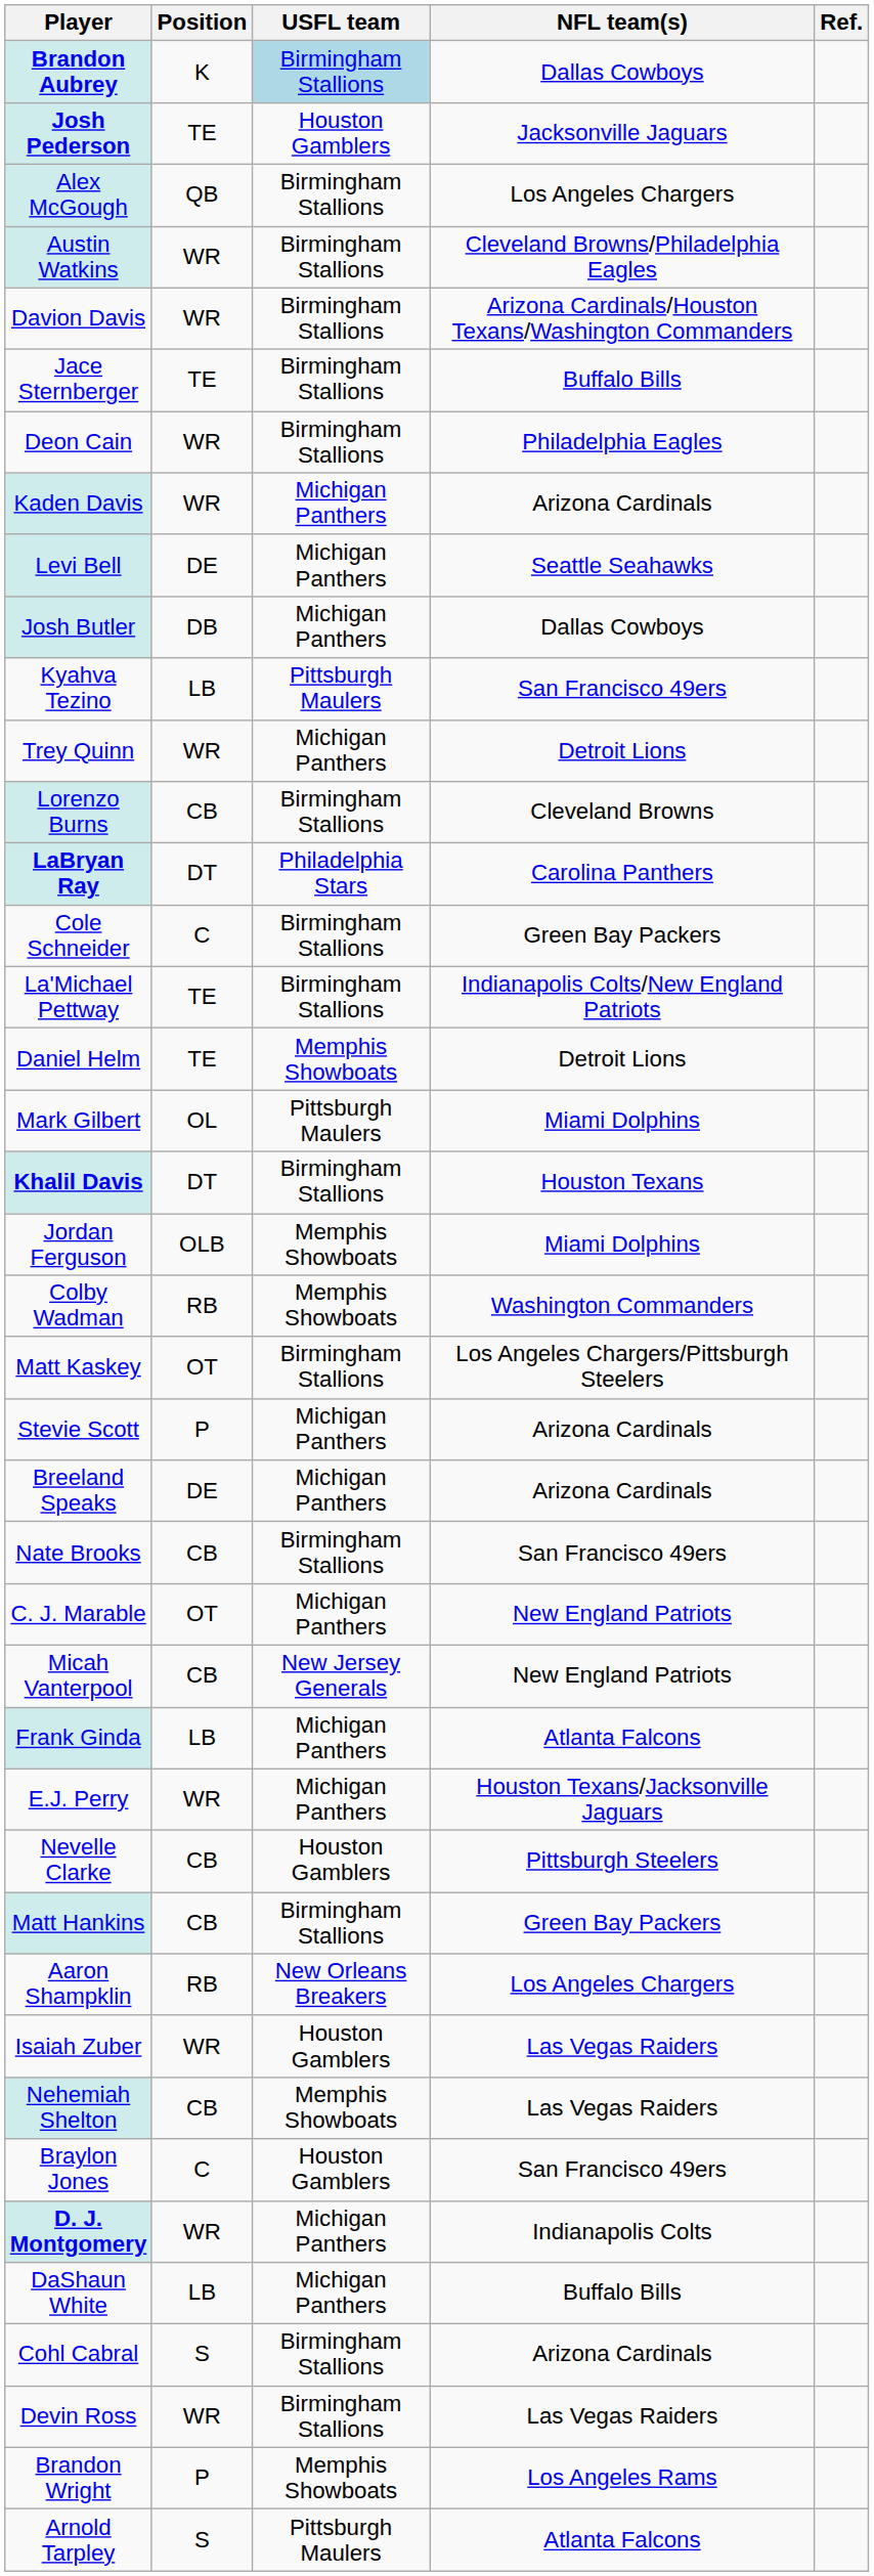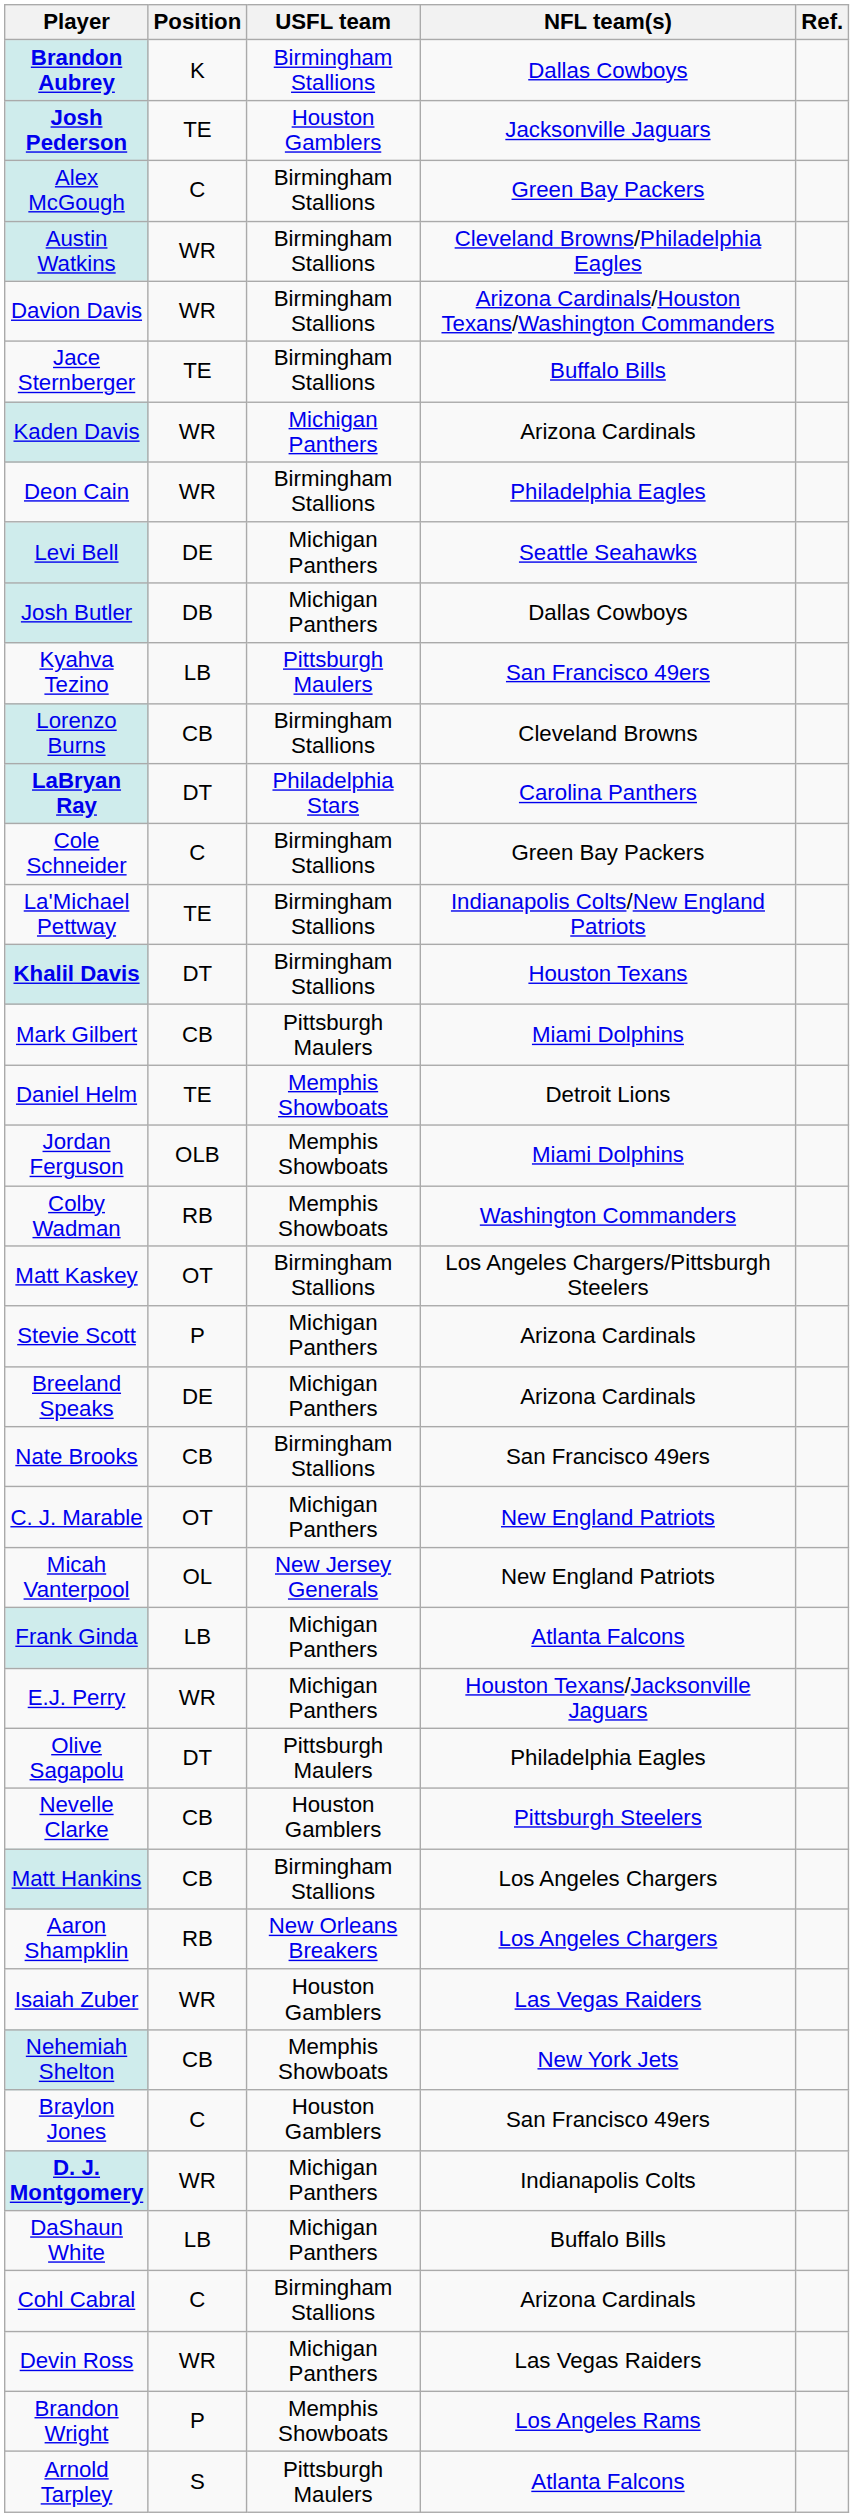Brandon Aubrey | USFL team: lightblue background -> no background
Alex McGough | Position: QB -> C
Alex McGough | NFL team(s): Los Angeles Chargers -> Green Bay Packers
rows swapped: Deon Cain <-> Kaden Davis
- row: Trey Quinn | WR | Michigan Panthers | Detroit Lions
rows swapped: Daniel Helm <-> Khalil Davis
Mark Gilbert | Position: OL -> CB
Micah Vanterpool | Position: CB -> OL
+ row: Olive Sagapolu | DT | Pittsburgh Maulers | Philadelphia Eagles
Matt Hankins | NFL team(s): Green Bay Packers -> Los Angeles Chargers
Nehemiah Shelton | NFL team(s): Las Vegas Raiders -> New York Jets
Cohl Cabral | Position: S -> C
Devin Ross | USFL team: Birmingham Stallions -> Michigan Panthers
